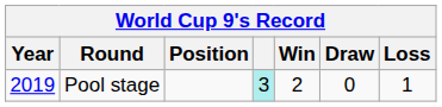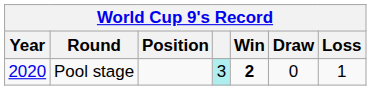Pool stage | Year: 2019 -> 2020
Pool stage | Win: normal -> bold
